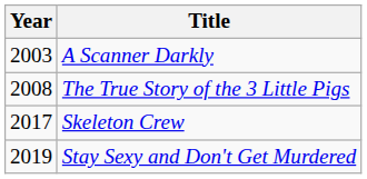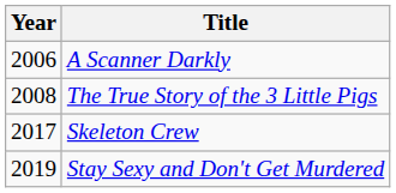A Scanner Darkly | Year: 2003 -> 2006
